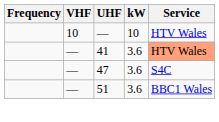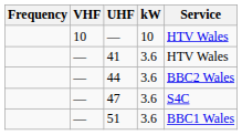41 | Service: lightsalmon background -> no background
+ row: — | 44 | 3.6 | BBC2 Wales
